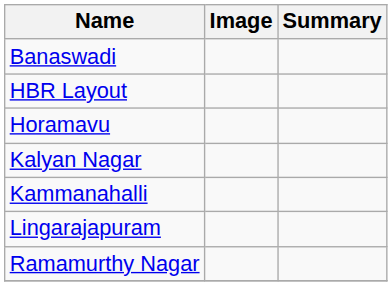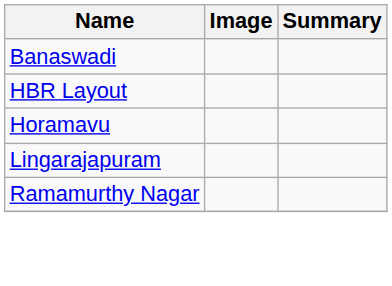- row: Kalyan Nagar
- row: Kammanahalli
